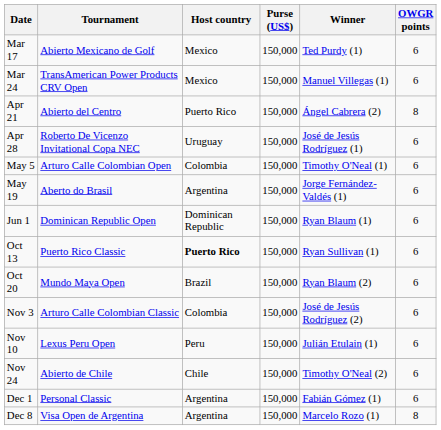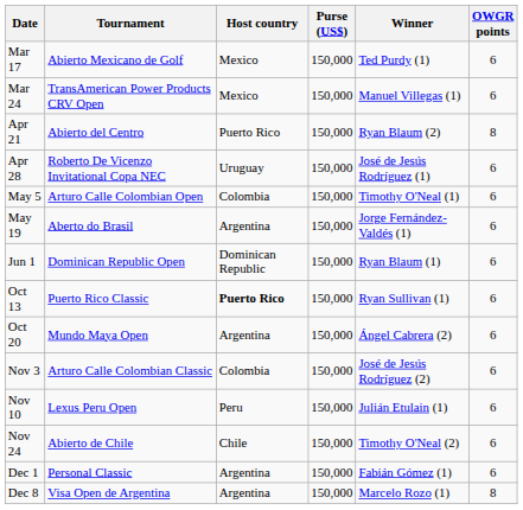Apr 21 | Winner: Ángel Cabrera (2) -> Ryan Blaum (2)
Oct 20 | Host country: Brazil -> Argentina
Oct 20 | Winner: Ryan Blaum (2) -> Ángel Cabrera (2)
